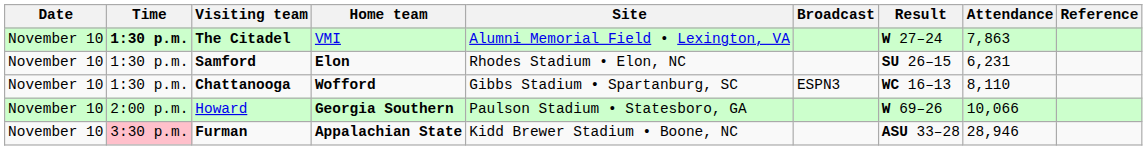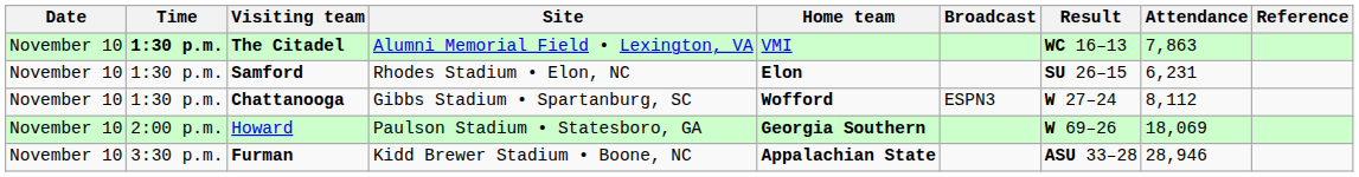columns swapped: Home team <-> Site
The Citadel | Result: W 27–24 -> WC 16–13
Chattanooga | Result: WC 16–13 -> W 27–24
Chattanooga | Attendance: 8,110 -> 8,112
Howard | Attendance: 10,066 -> 18,069
Furman | Time: pink background -> no background
